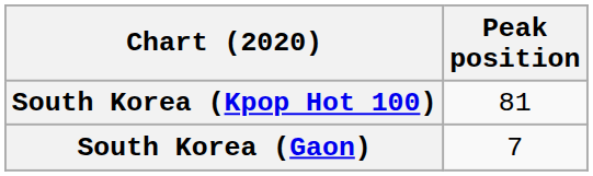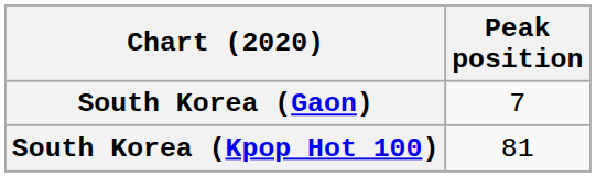rows swapped: South Korea (Gaon) <-> South Korea (Kpop Hot 100)
